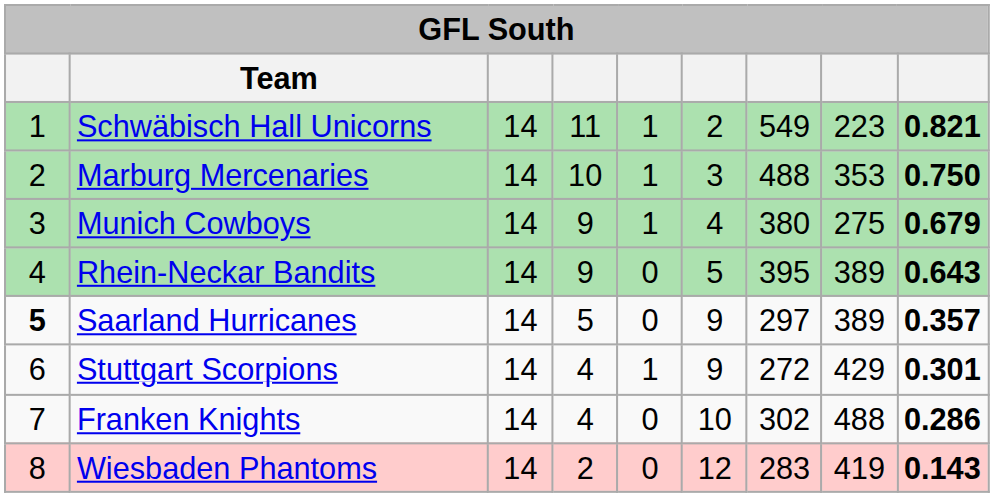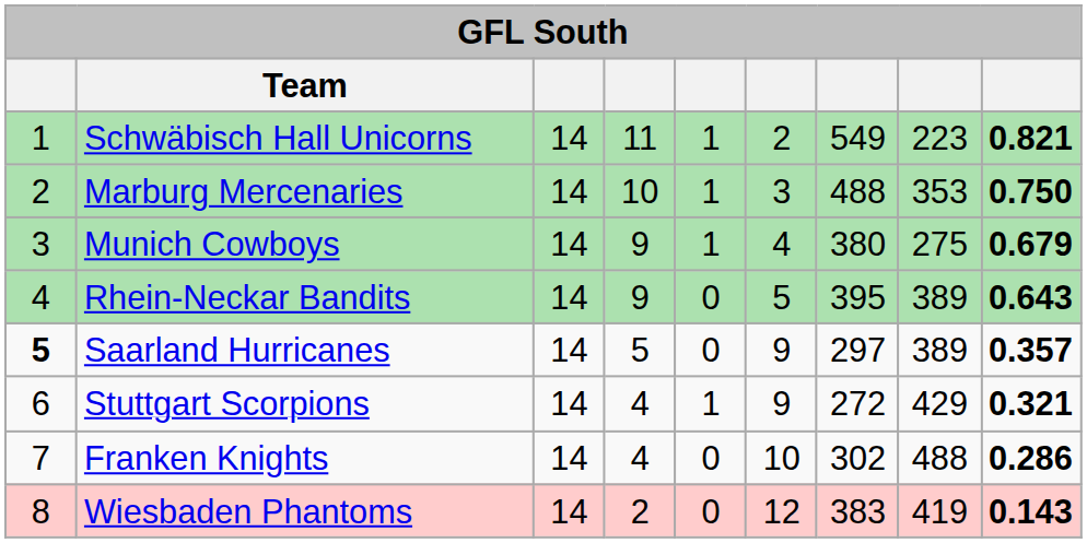Stuttgart Scorpions | column 9: 0.301 -> 0.321
Wiesbaden Phantoms | column 7: 283 -> 383
